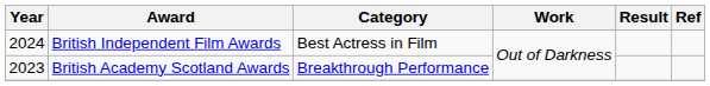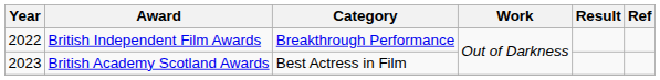British Independent Film Awards | Year: 2024 -> 2022
British Independent Film Awards | Category: Best Actress in Film -> Breakthrough Performance
British Academy Scotland Awards | Category: Breakthrough Performance -> Best Actress in Film
